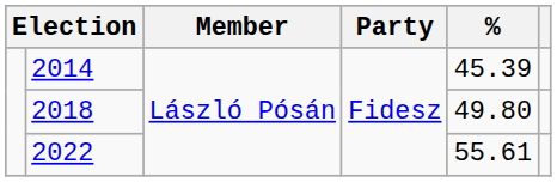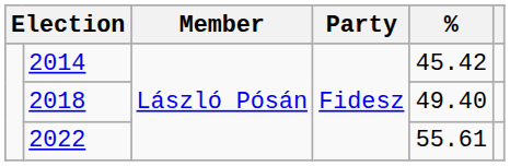2014 | %: 45.39 -> 45.42
2018 | %: 49.80 -> 49.40
